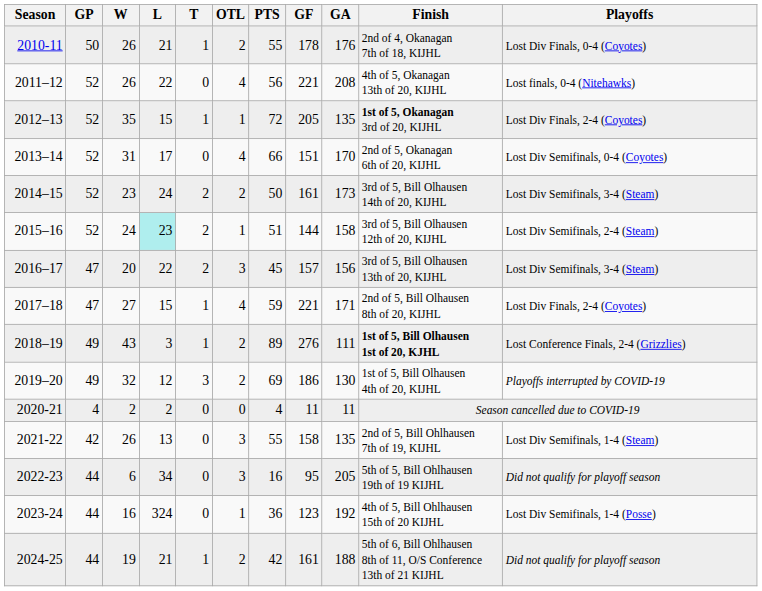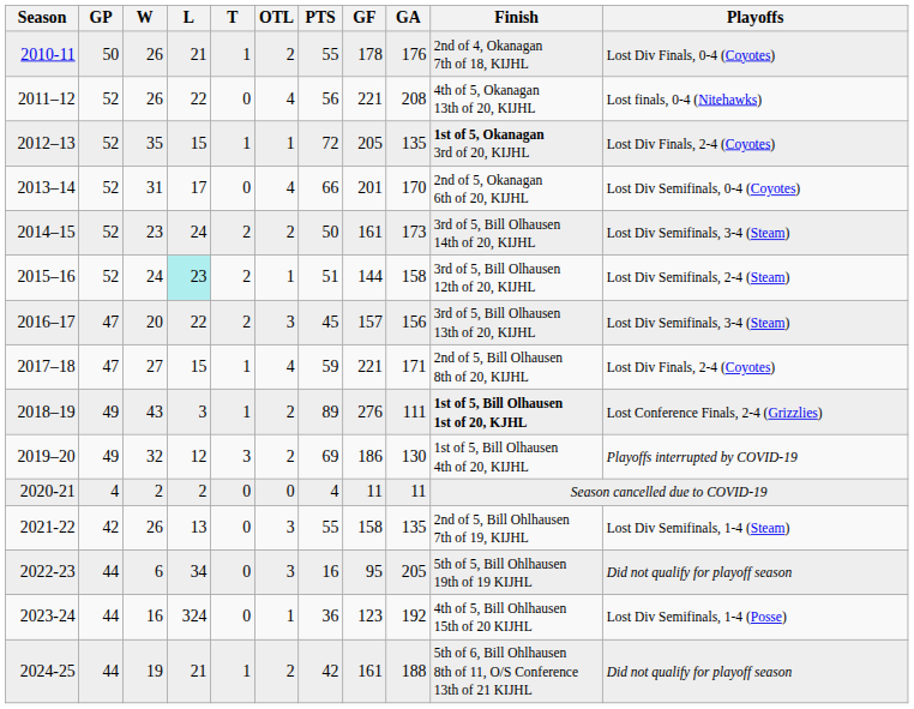2013–14 | GF: 151 -> 201
